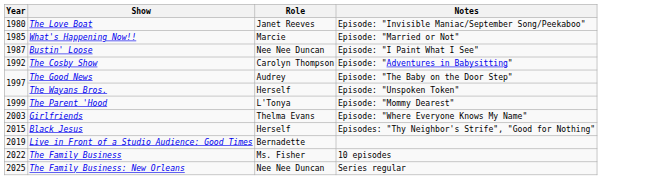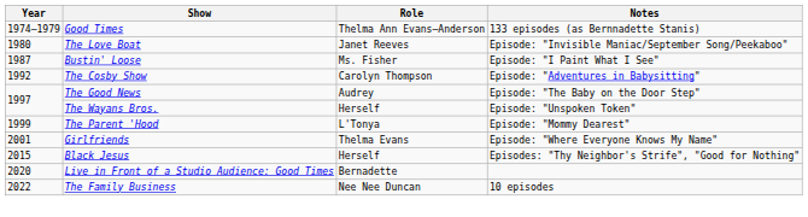+ row: 1974–1979 | Good Times | Thelma Ann Evans–Anderson | 133 episodes (as Bernnadette Stanis)
- row: 1985 | What's Happening Now!! | Marcie | Episode: "Married or Not"
Bustin' Loose | Role: Nee Nee Duncan -> Ms. Fisher
Girlfriends | Year: 2003 -> 2001
Live in Front of a Studio Audience: Good Times | Year: 2019 -> 2020
The Family Business | Role: Ms. Fisher -> Nee Nee Duncan
- row: 2025 | The Family Business: New Orleans | Nee Nee Duncan | Series regular
